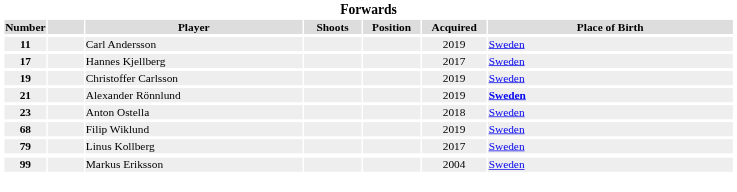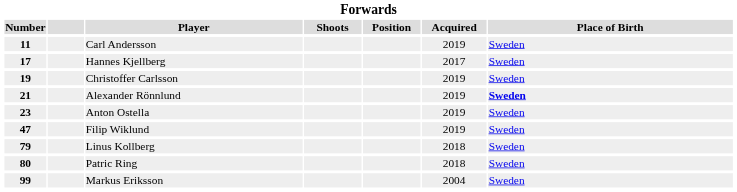Anton Ostella | Acquired: 2018 -> 2019
Filip Wiklund | Number: 68 -> 47
Linus Kollberg | Acquired: 2017 -> 2018
+ row: 80 | Patric Ring | 2018 | Sweden
